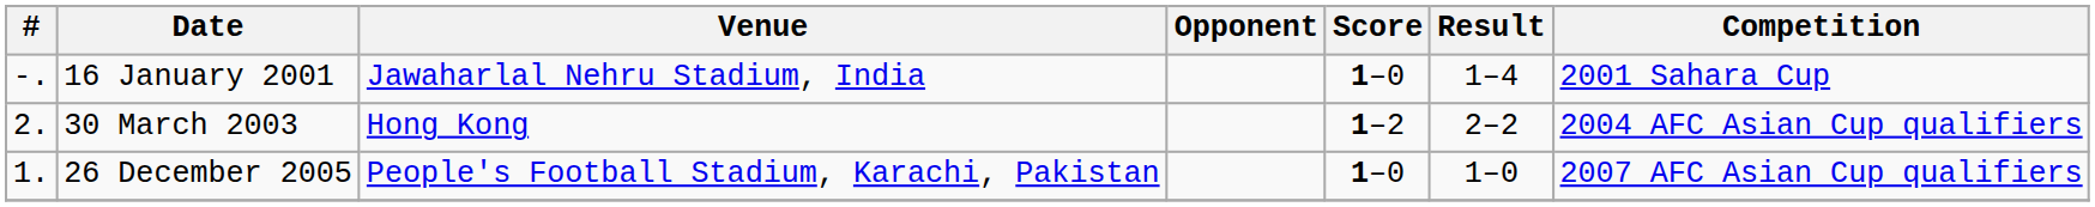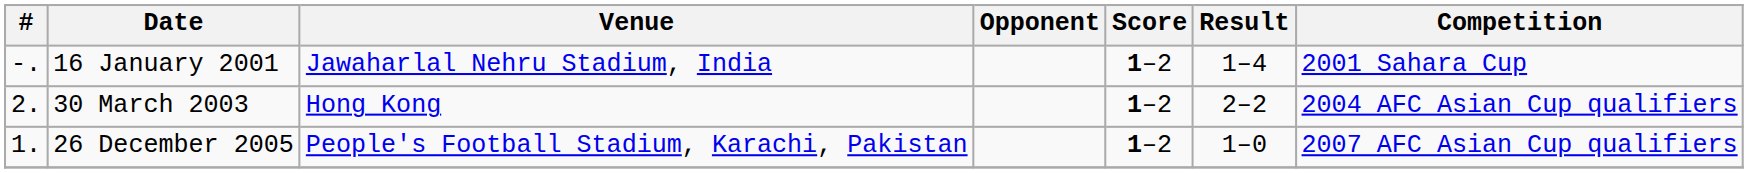16 January 2001 | Score: 1–0 -> 1–2
26 December 2005 | Score: 1–0 -> 1–2
